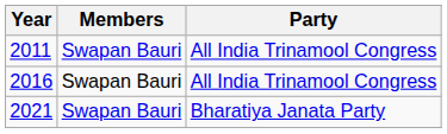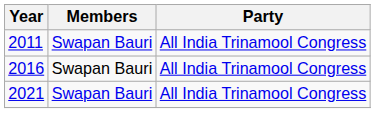2021 | Party: Bharatiya Janata Party -> All India Trinamool Congress
